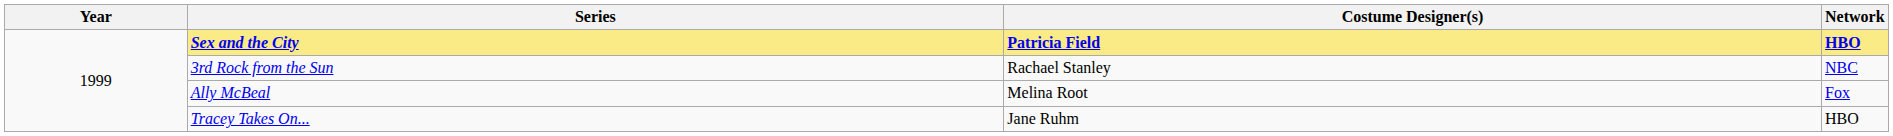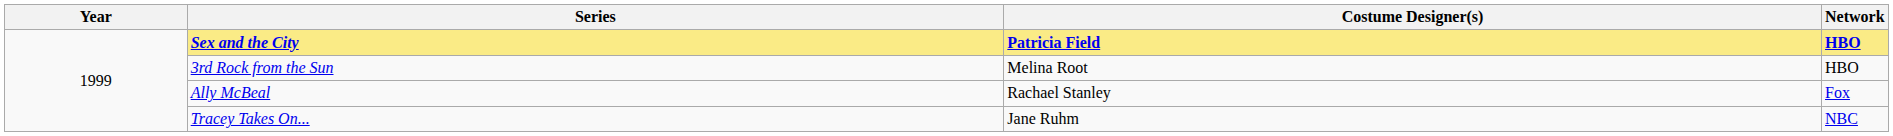3rd Rock from the Sun | Costume Designer(s): Rachael Stanley -> Melina Root
3rd Rock from the Sun | Network: NBC -> HBO
Ally McBeal | Costume Designer(s): Melina Root -> Rachael Stanley
Tracey Takes On... | Network: HBO -> NBC
